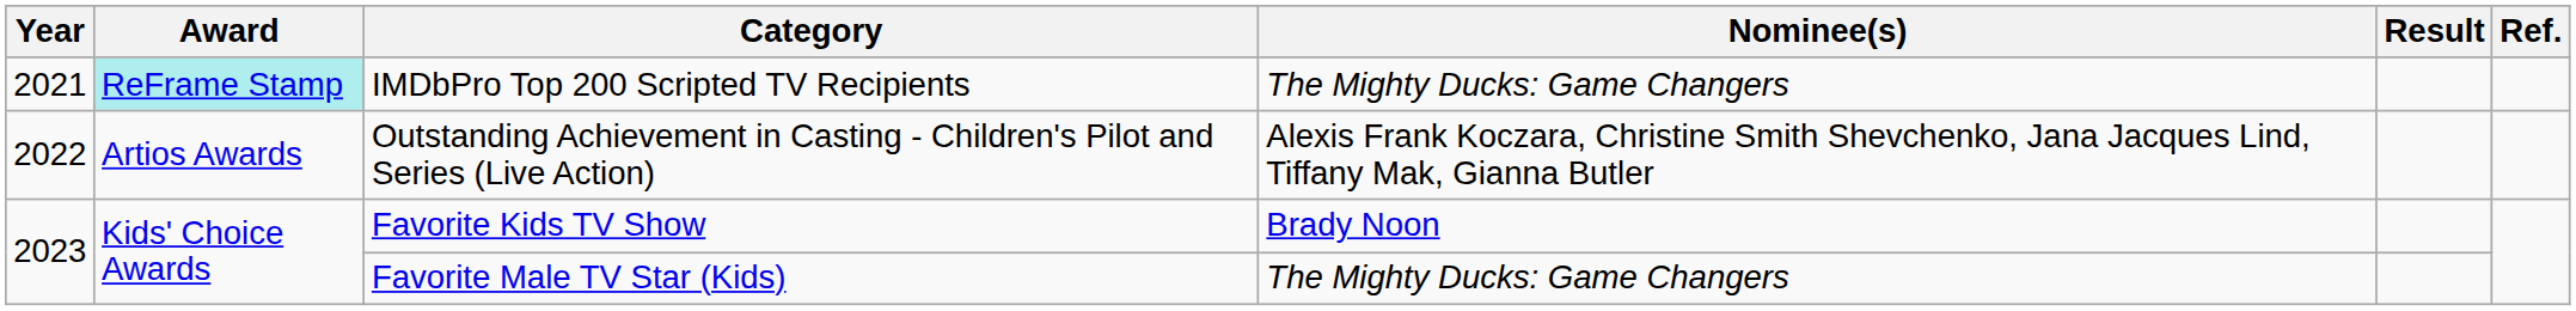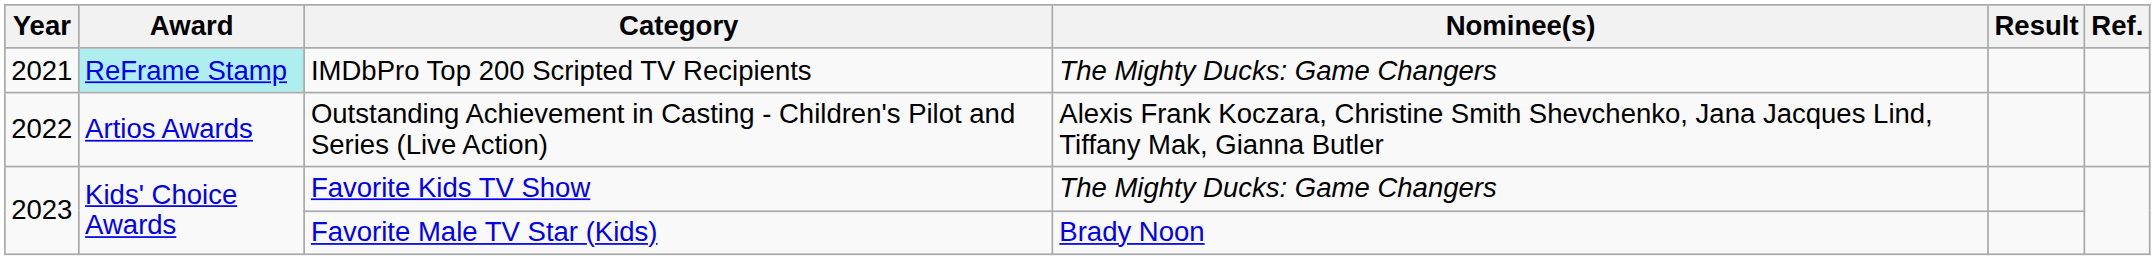Favorite Kids TV Show | Nominee(s): Brady Noon -> The Mighty Ducks: Game Changers
Favorite Male TV Star (Kids) | Nominee(s): The Mighty Ducks: Game Changers -> Brady Noon
